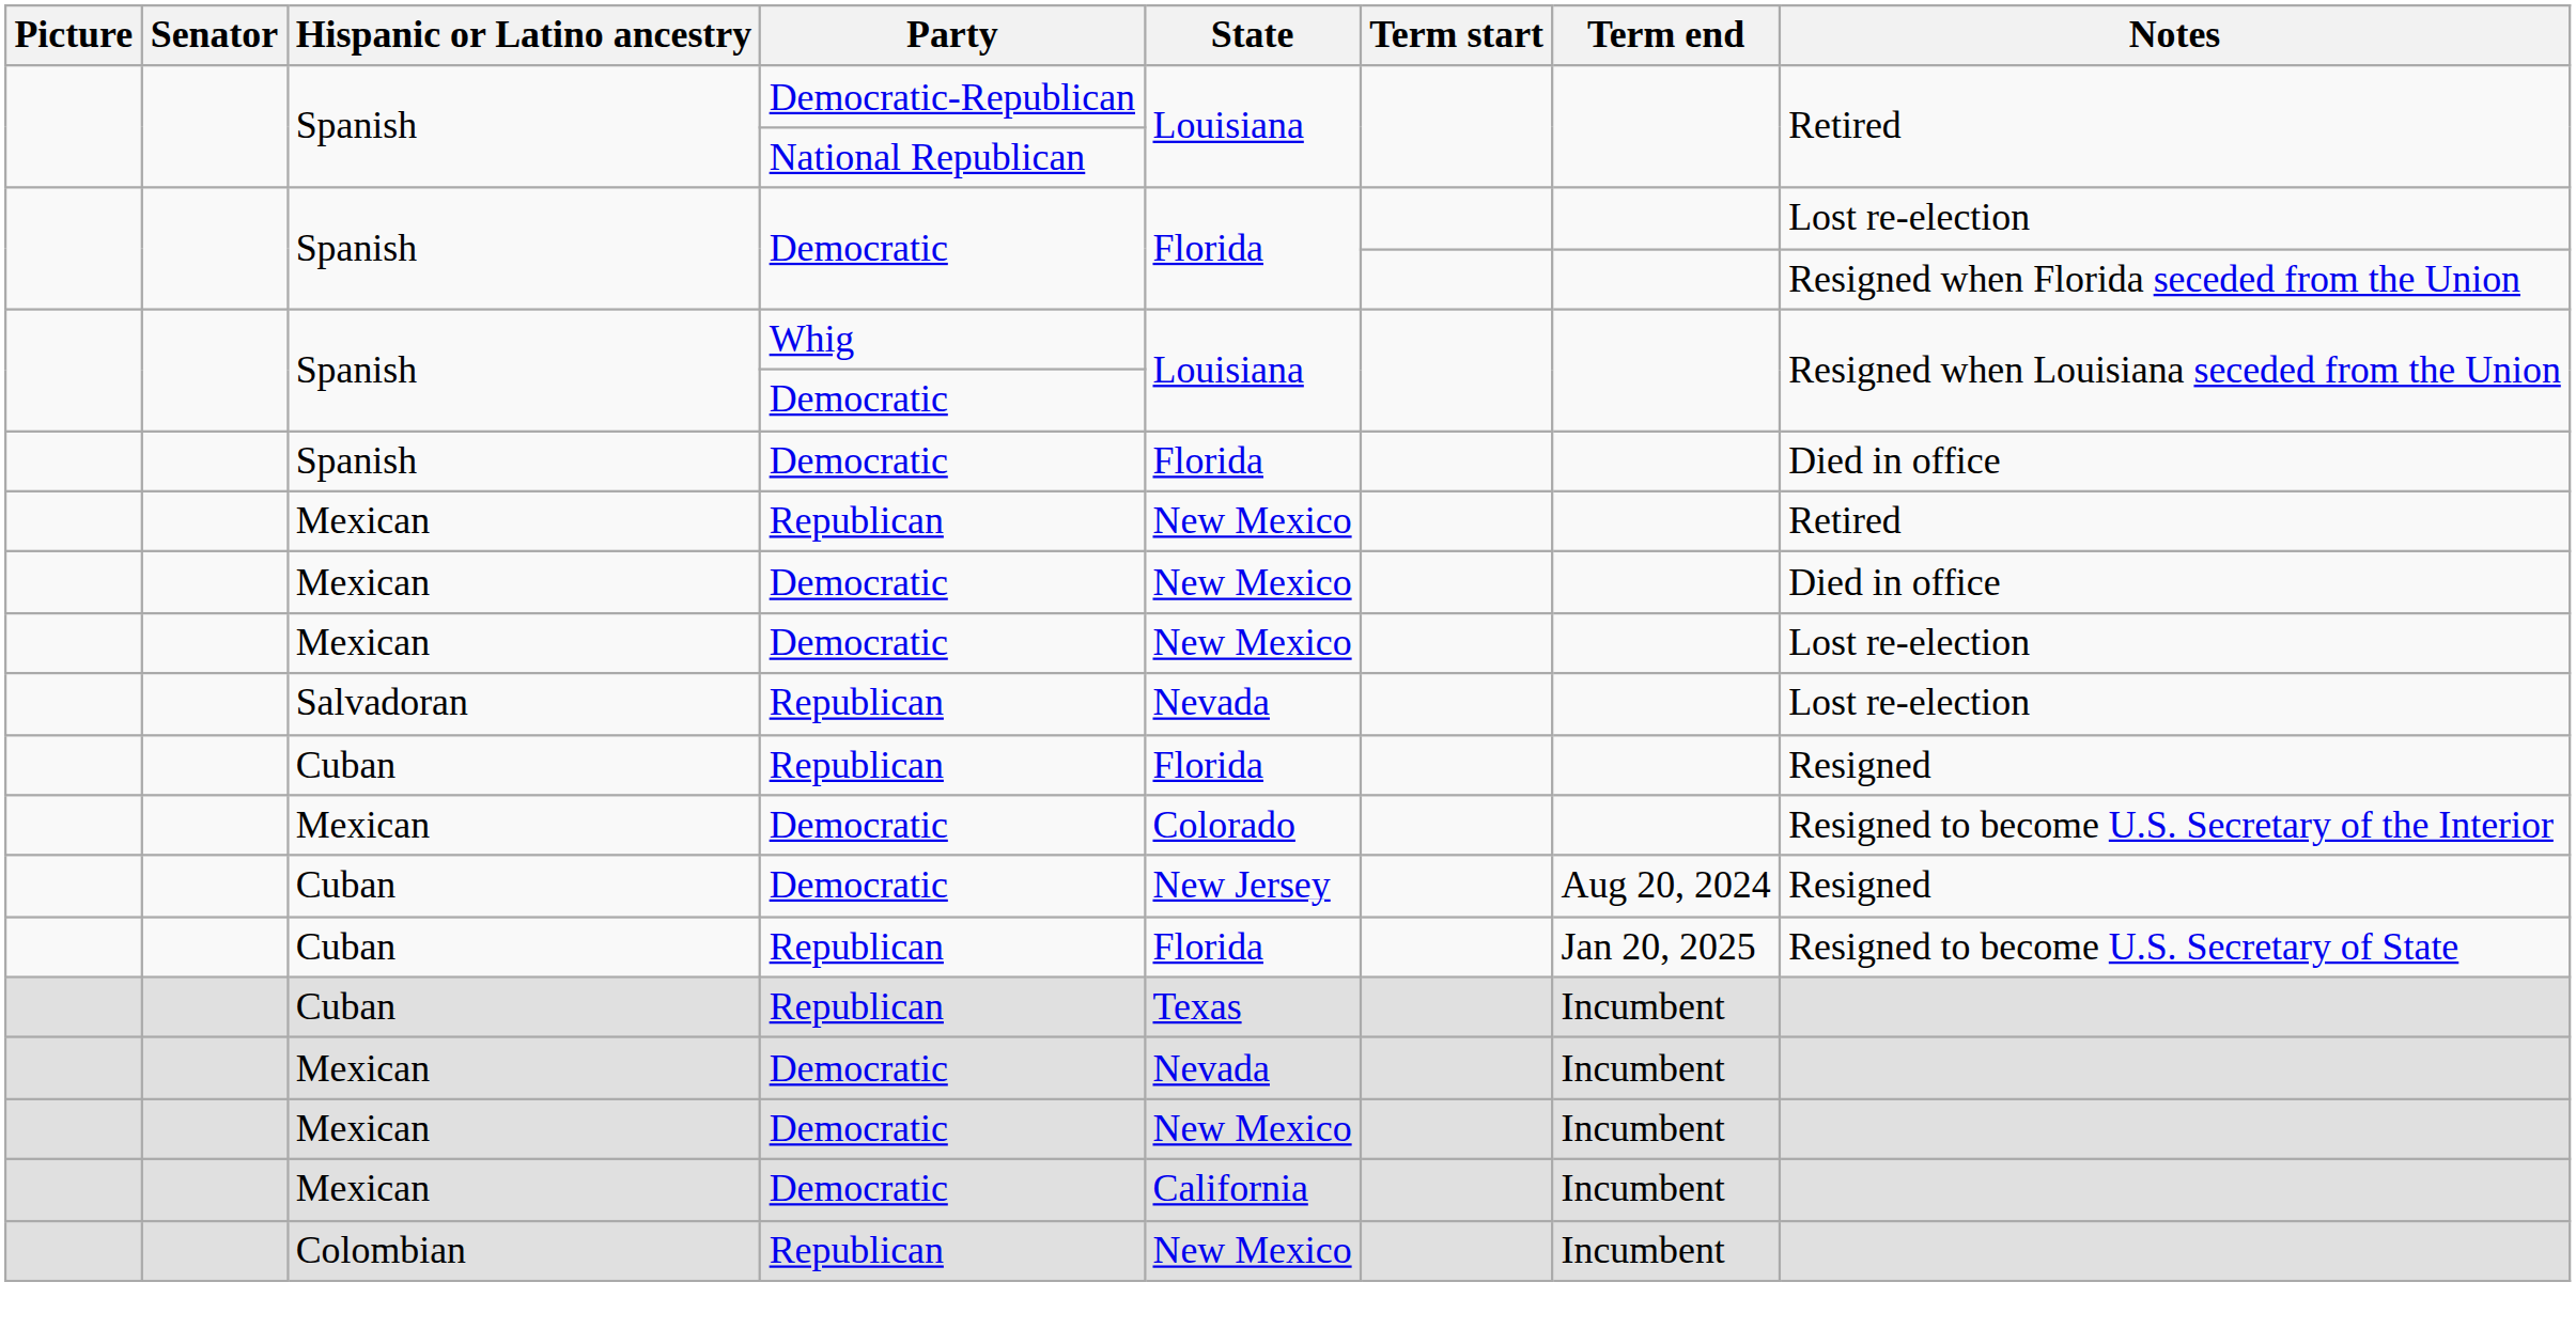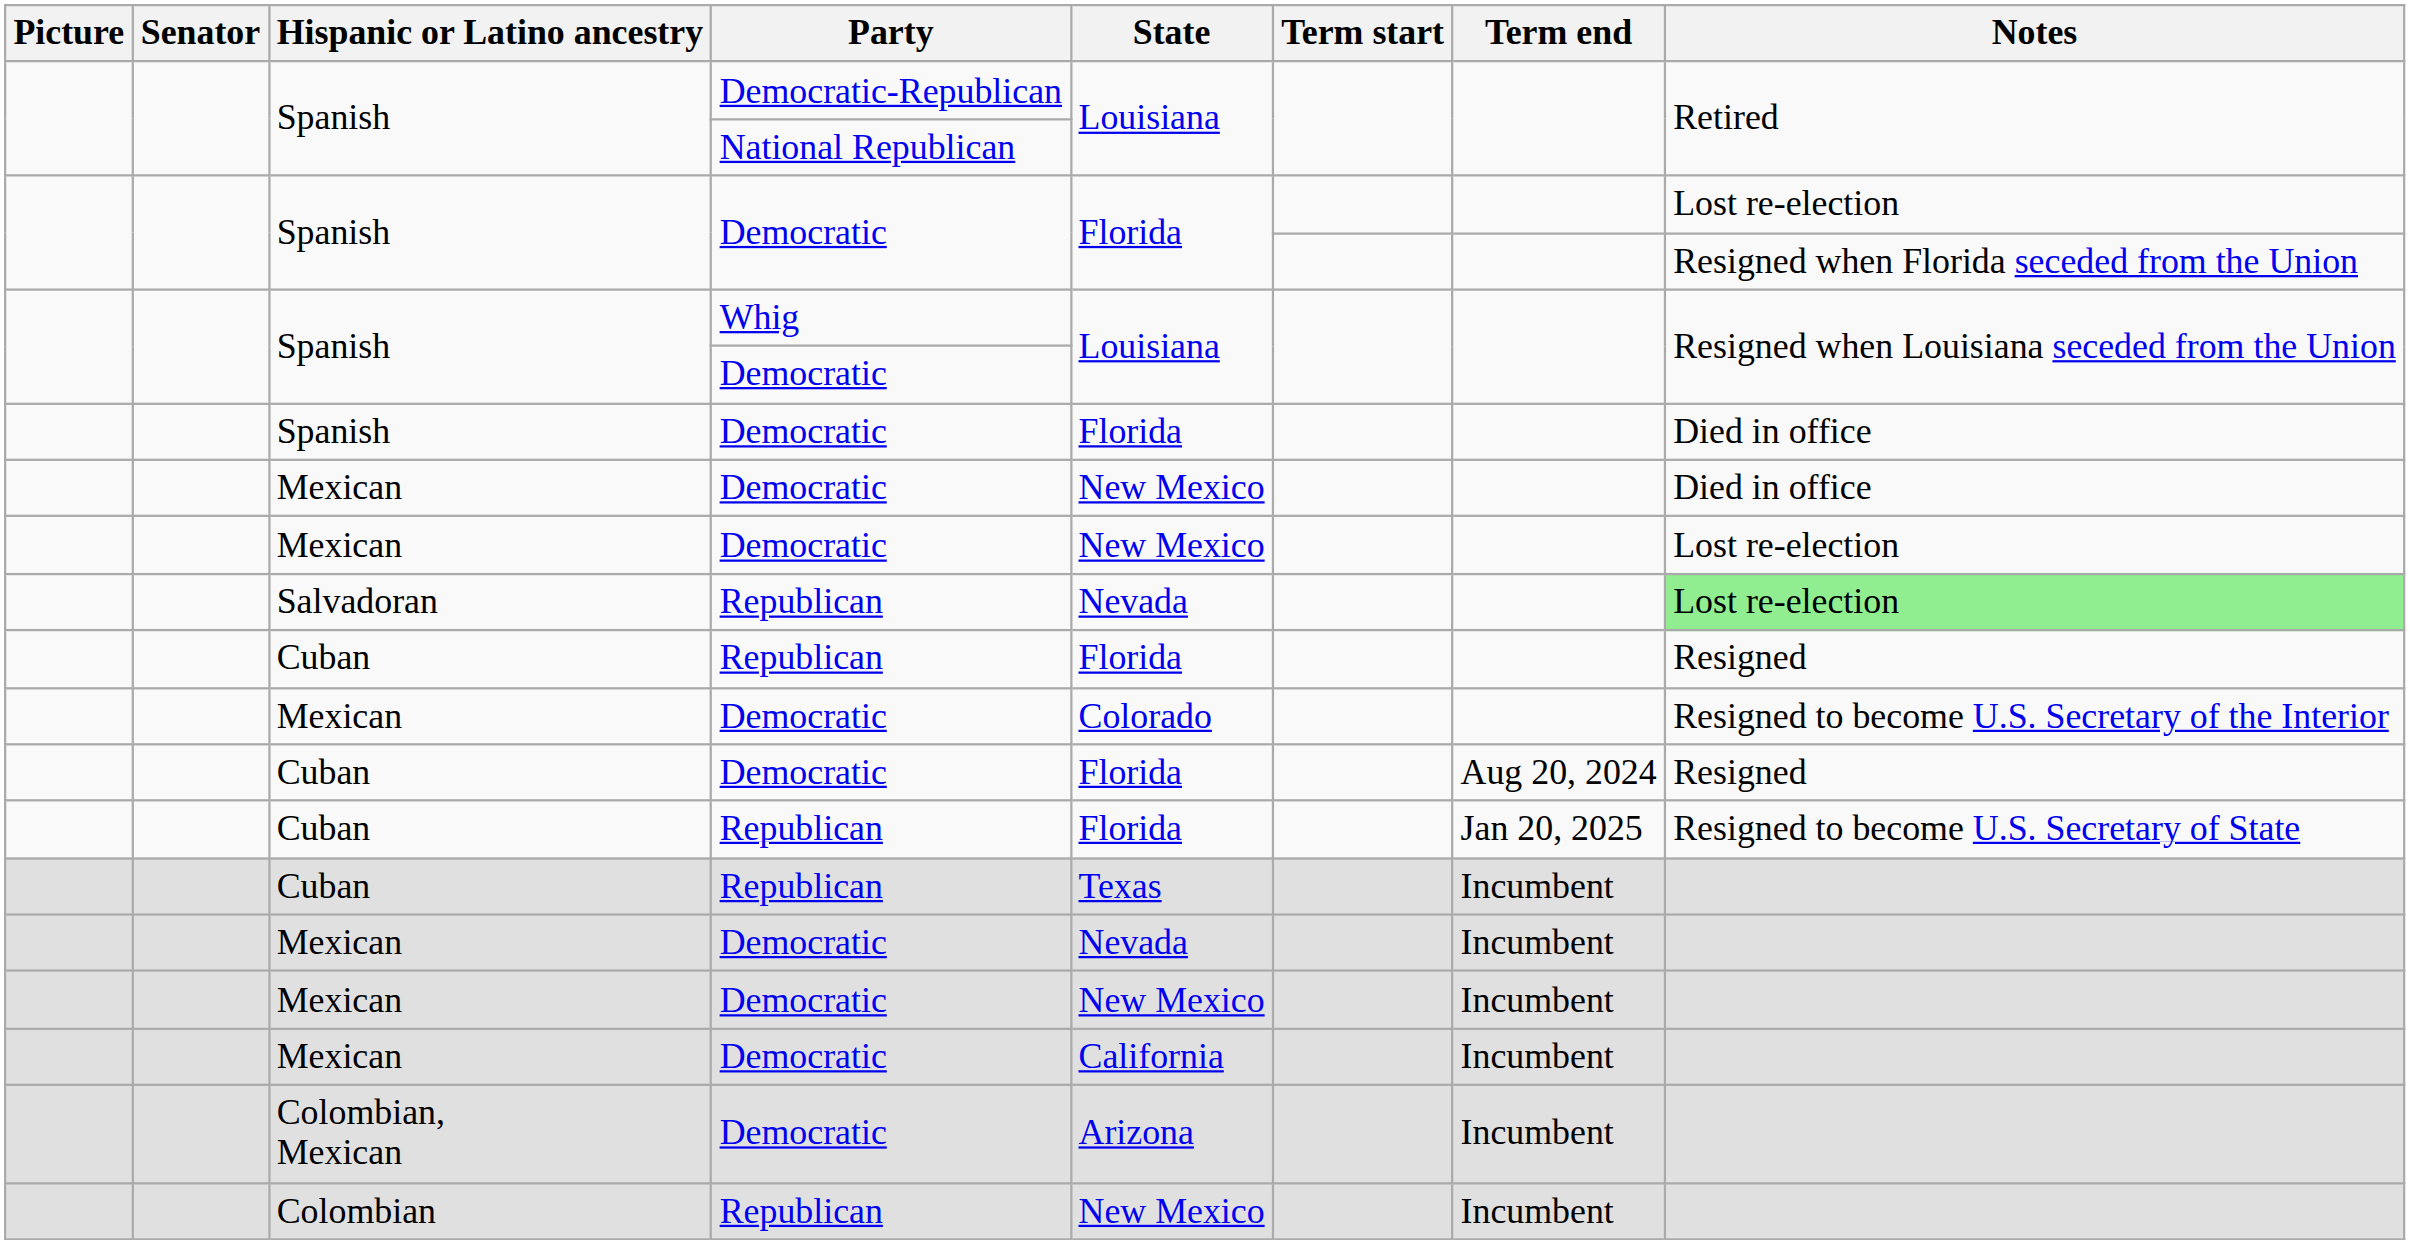- row: Mexican | Republican | New Mexico | Retired
Salvadoran | Notes: no background -> lightgreen background
Cuban / Democratic | State: New Jersey -> Florida
+ row: Colombian, Mexican | Democratic | Arizona | Incumbent
